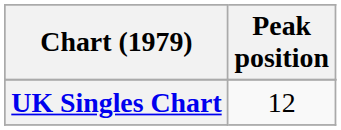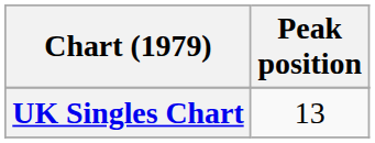UK Singles Chart | Peak position: 12 -> 13
